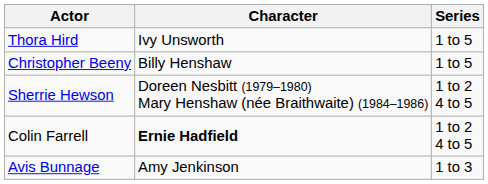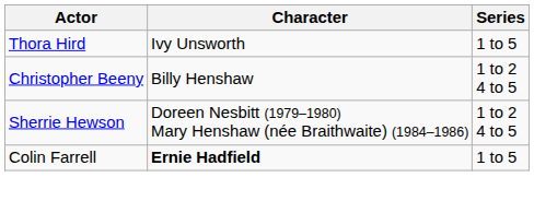Christopher Beeny | Series: 1 to 5 -> 1 to 2 4 to 5
Colin Farrell | Series: 1 to 2 4 to 5 -> 1 to 5
- row: Avis Bunnage | Amy Jenkinson | 1 to 3
